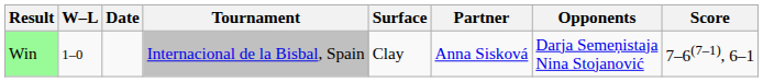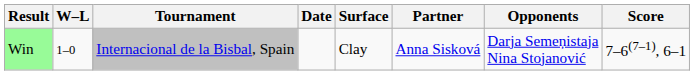columns swapped: Date <-> Tournament
